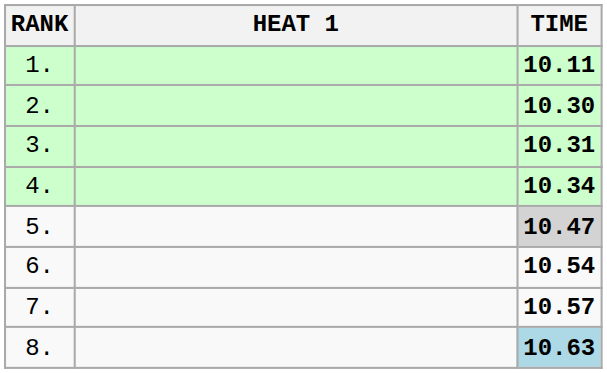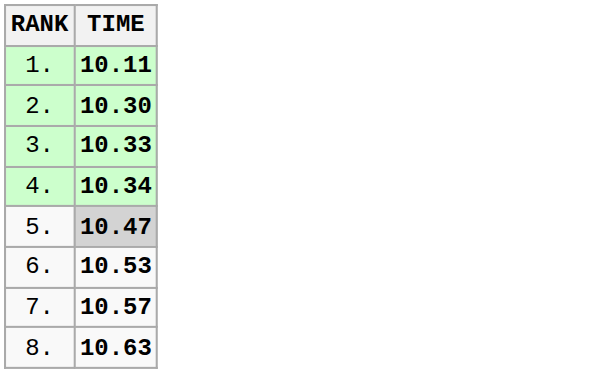- column: HEAT 1
3. | TIME: 10.31 -> 10.33
6. | TIME: 10.54 -> 10.53
8. | TIME: lightblue background -> no background
